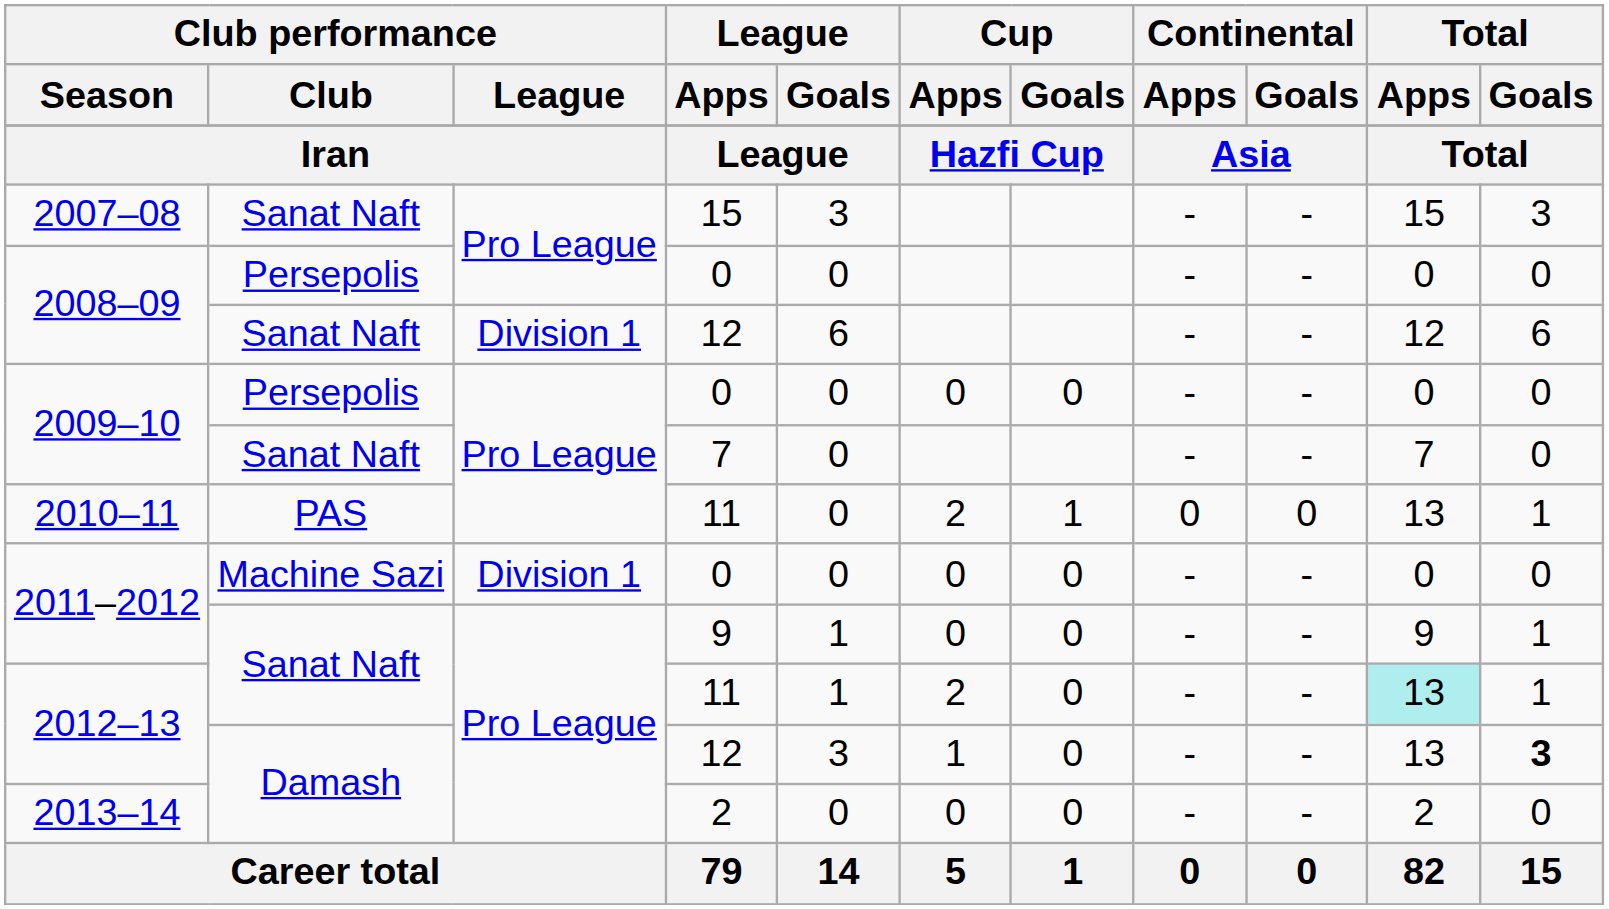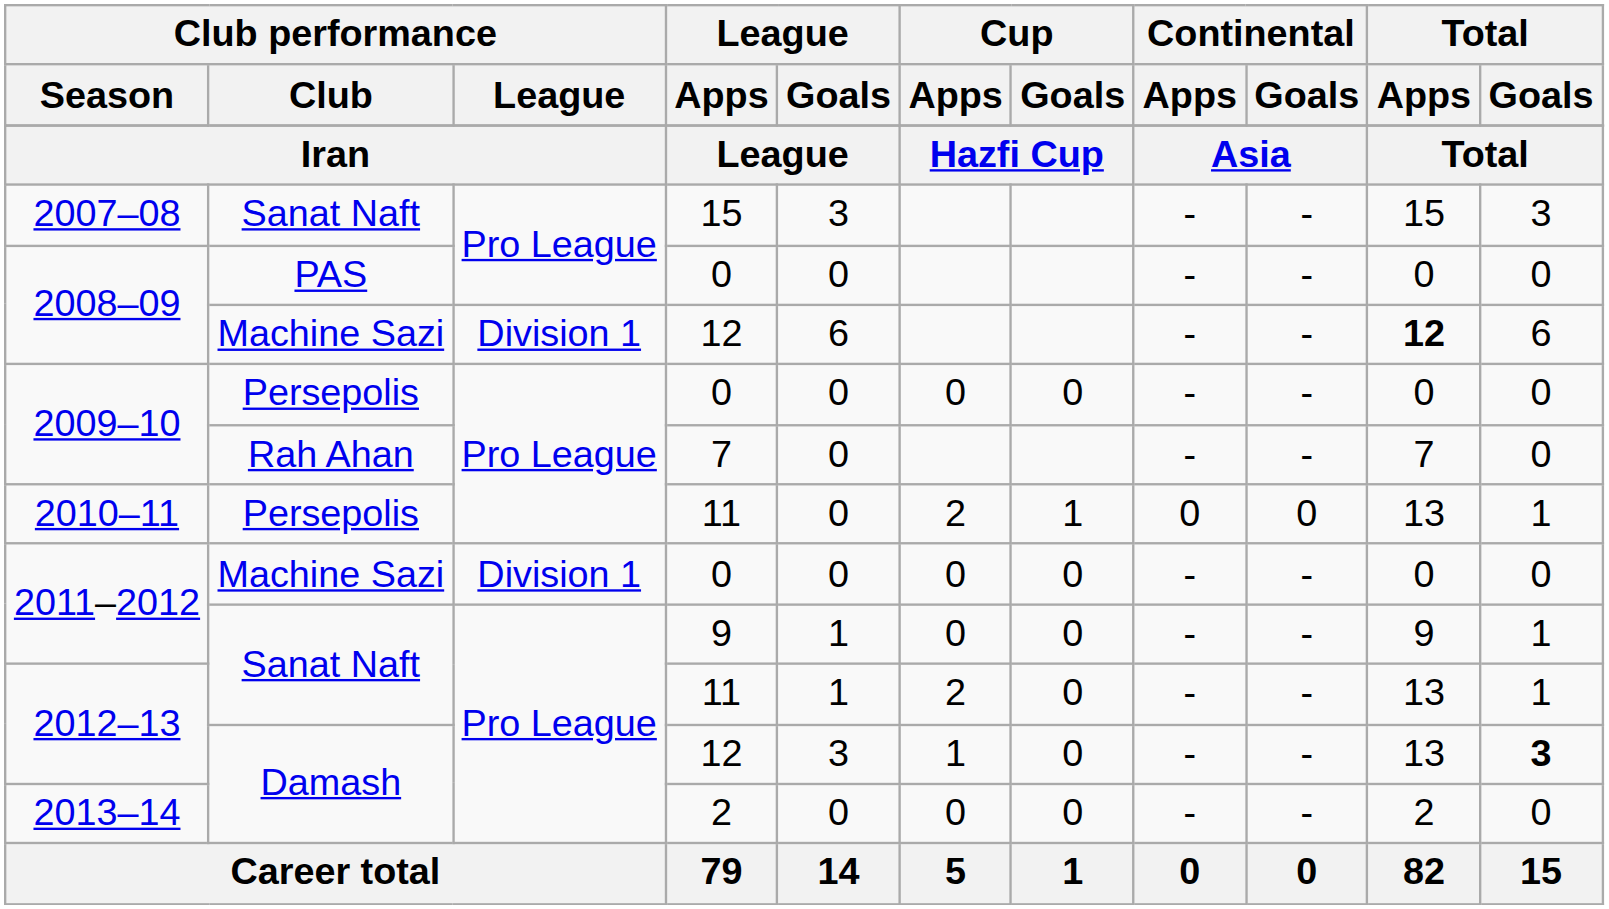2008–09 / 0 | Club performance / Club: Persepolis -> PAS
2008–09 / 12 | Club performance / Club: Sanat Naft -> Machine Sazi
2008–09 / 12 | Total / Apps: normal -> bold
2009–10 / 7 | Club performance / Club: Sanat Naft -> Rah Ahan
2010–11 | Club performance / Club: PAS -> Persepolis
2012–13 / 11 | Total / Apps: paleturquoise background -> no background
